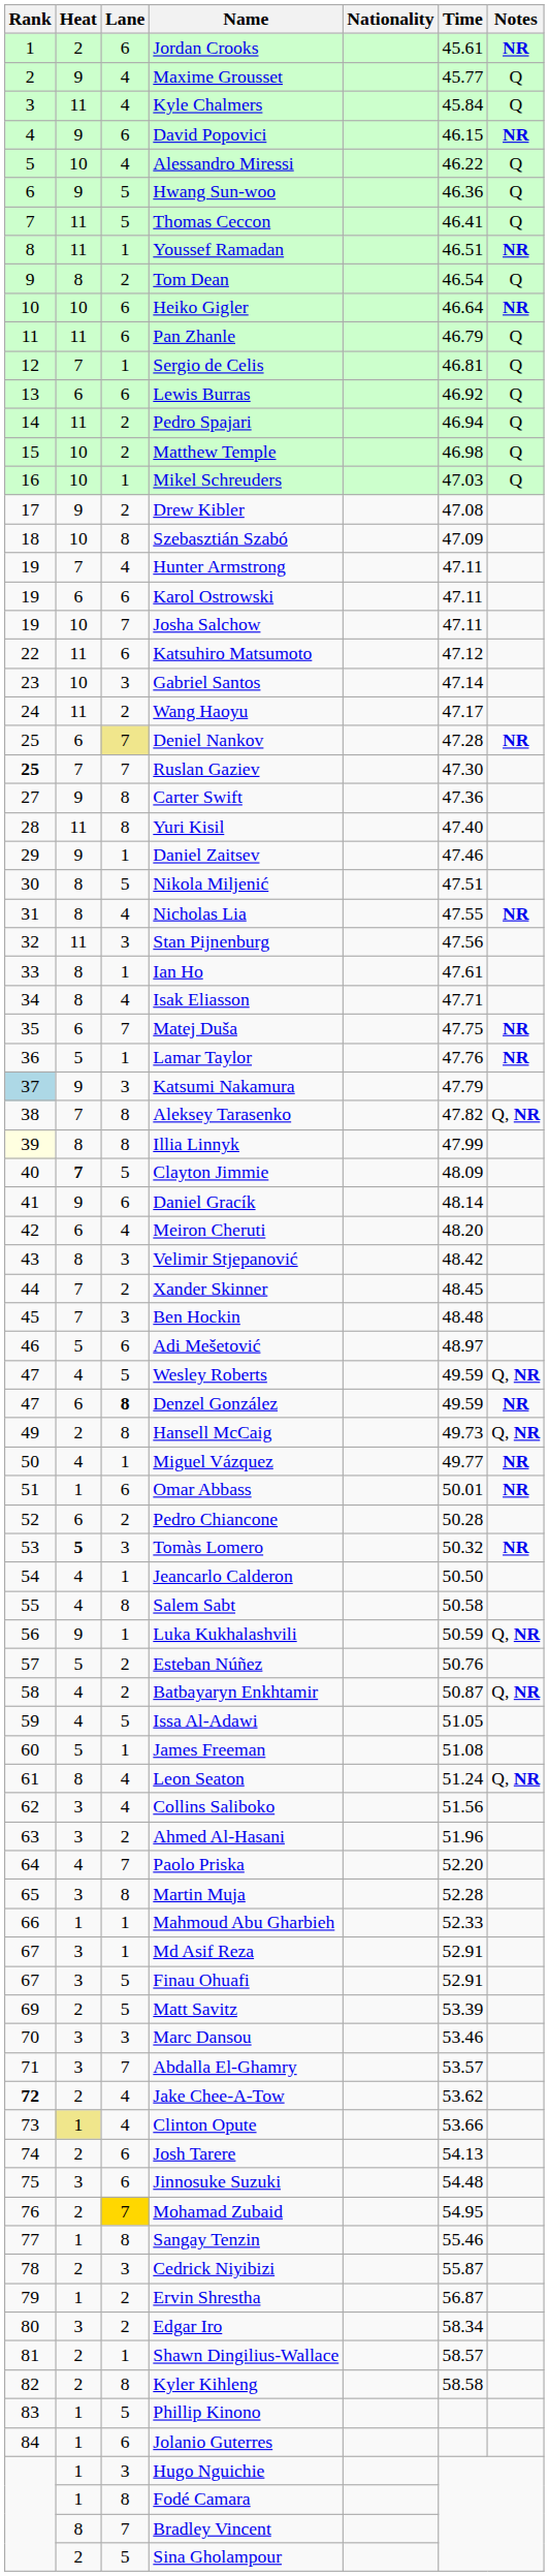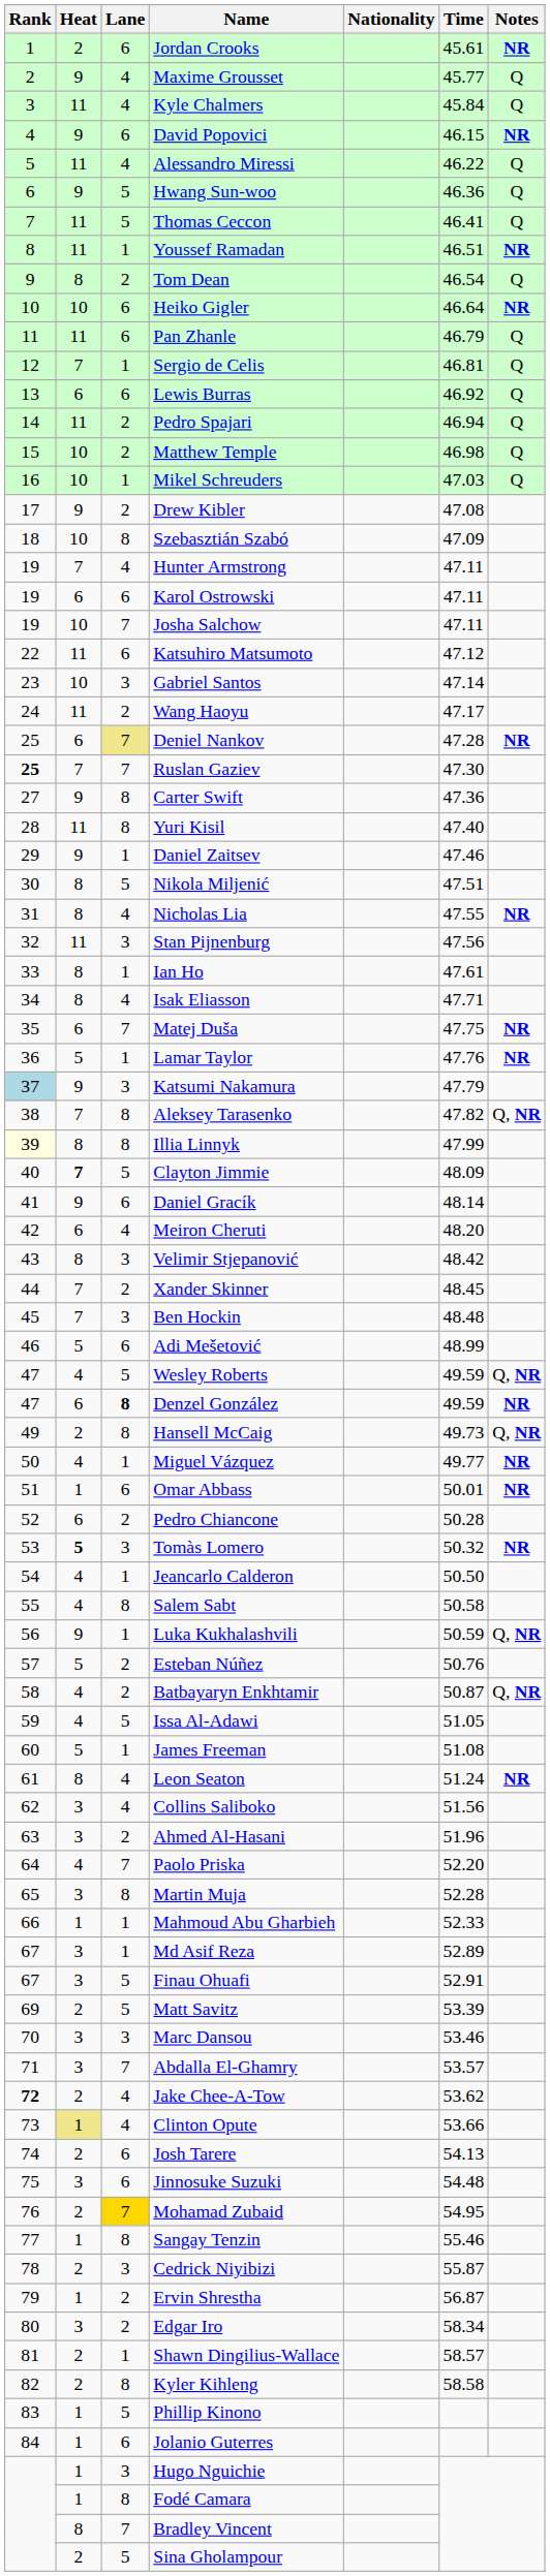Alessandro Miressi | Heat: 10 -> 11
Adi Mešetović | Time: 48.97 -> 48.99
Leon Seaton | Notes: Q, NR -> NR
Md Asif Reza | Time: 52.91 -> 52.89
